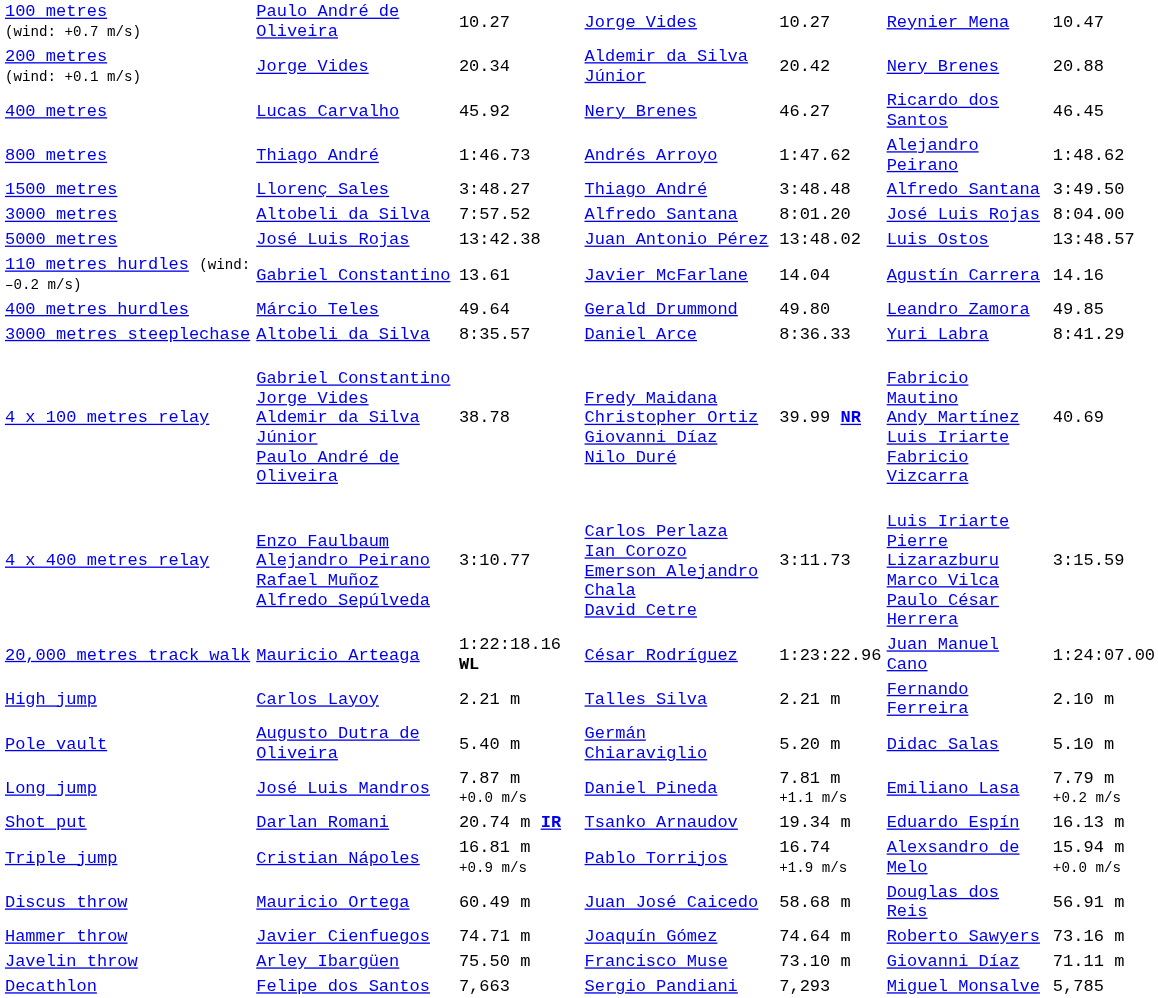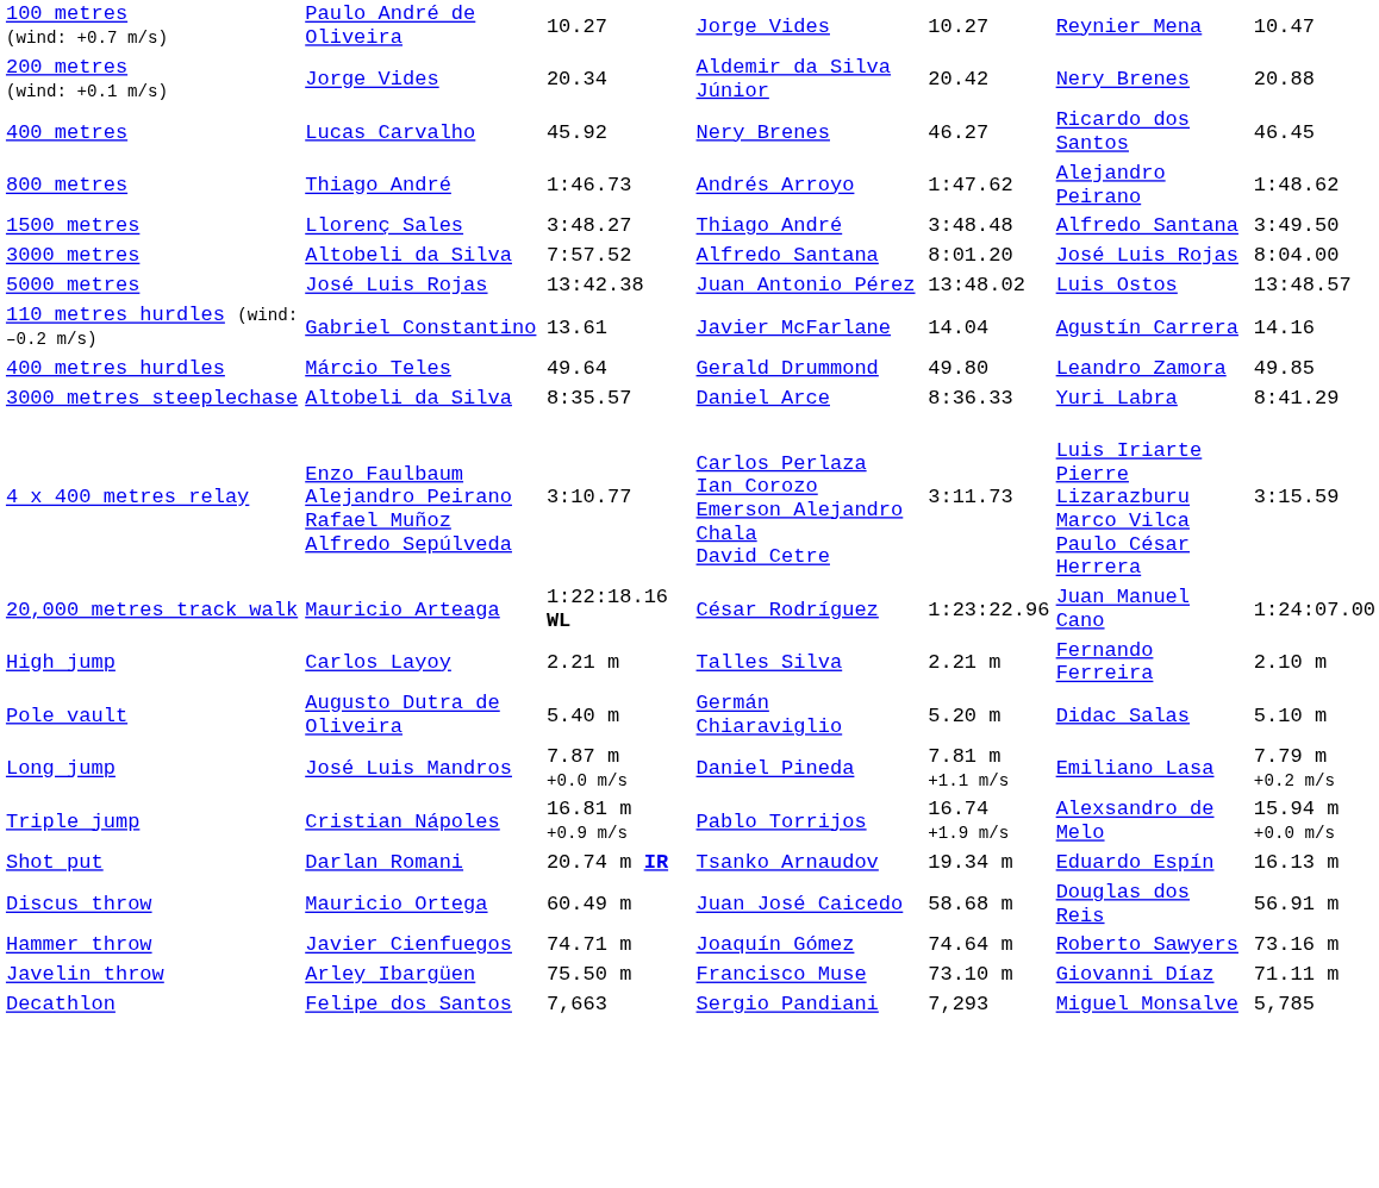- row: 4 x 100 metres relay | Gabriel Constantino Jorge Vides Aldemir da Silva Júnior Paulo André de Oliveira | 38.78 | Fredy Maidana Christopher Ortiz Giovanni Díaz Nilo Duré | 39.99 NR | Fabricio Mautino Andy Martínez Luis Iriarte Fabricio Vizcarra | 40.69
rows swapped: Triple jump <-> Shot put
